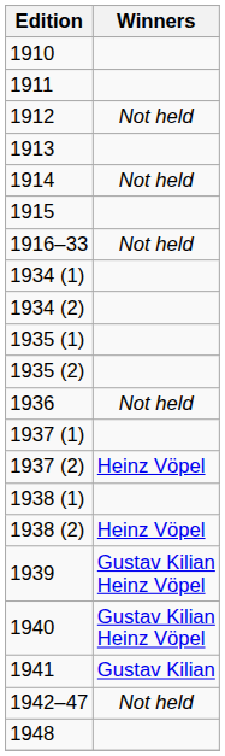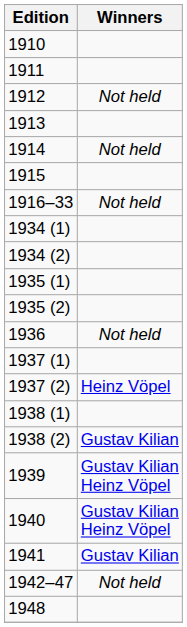1938 (2) | Winners: Heinz Vöpel -> Gustav Kilian
